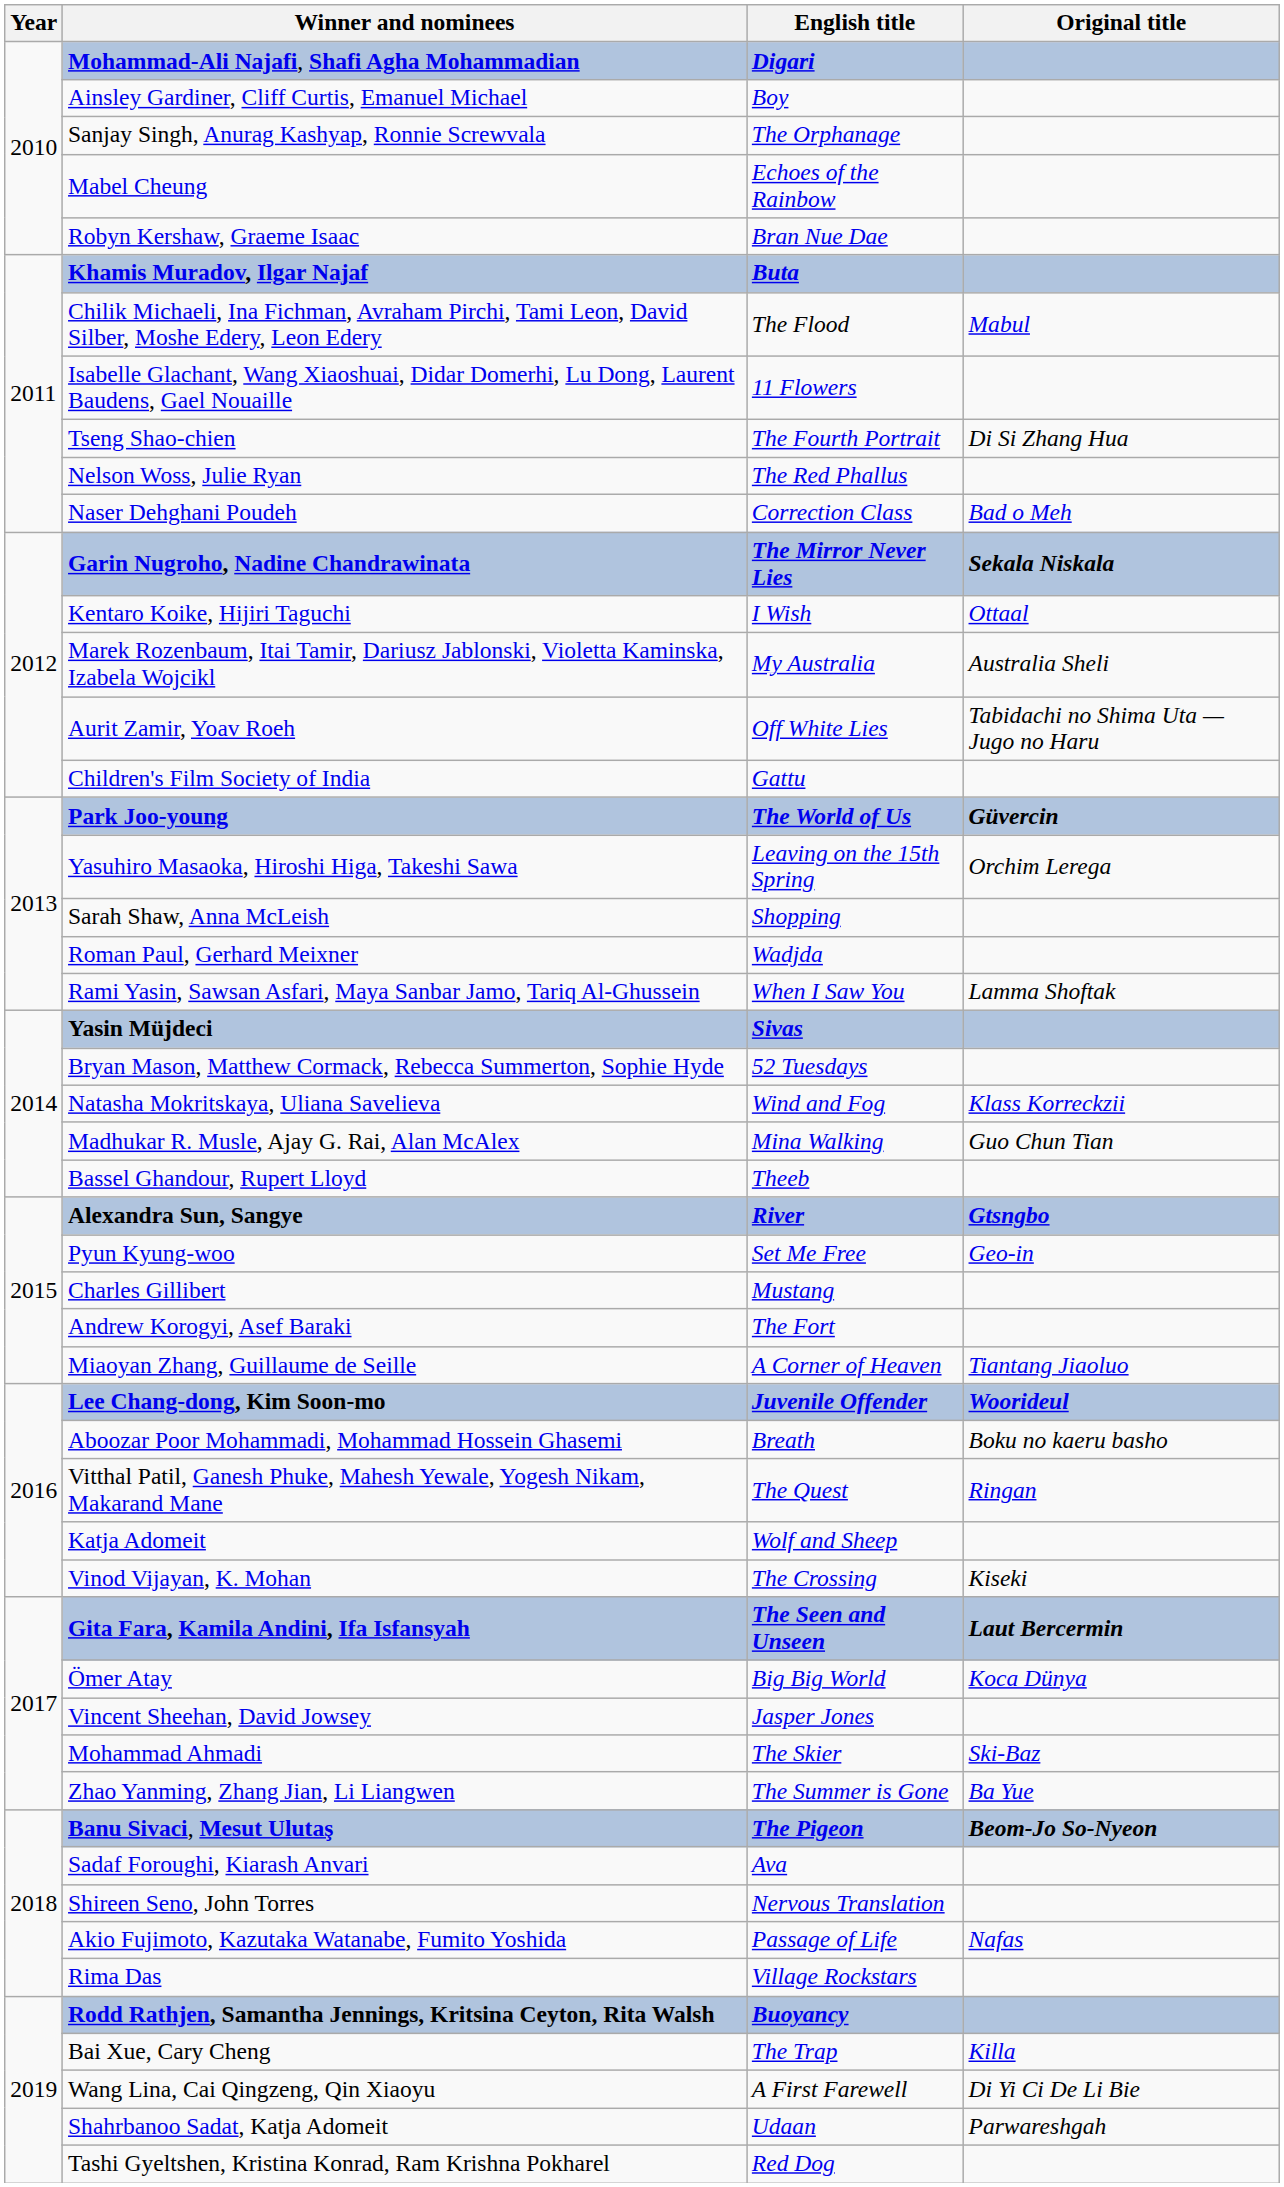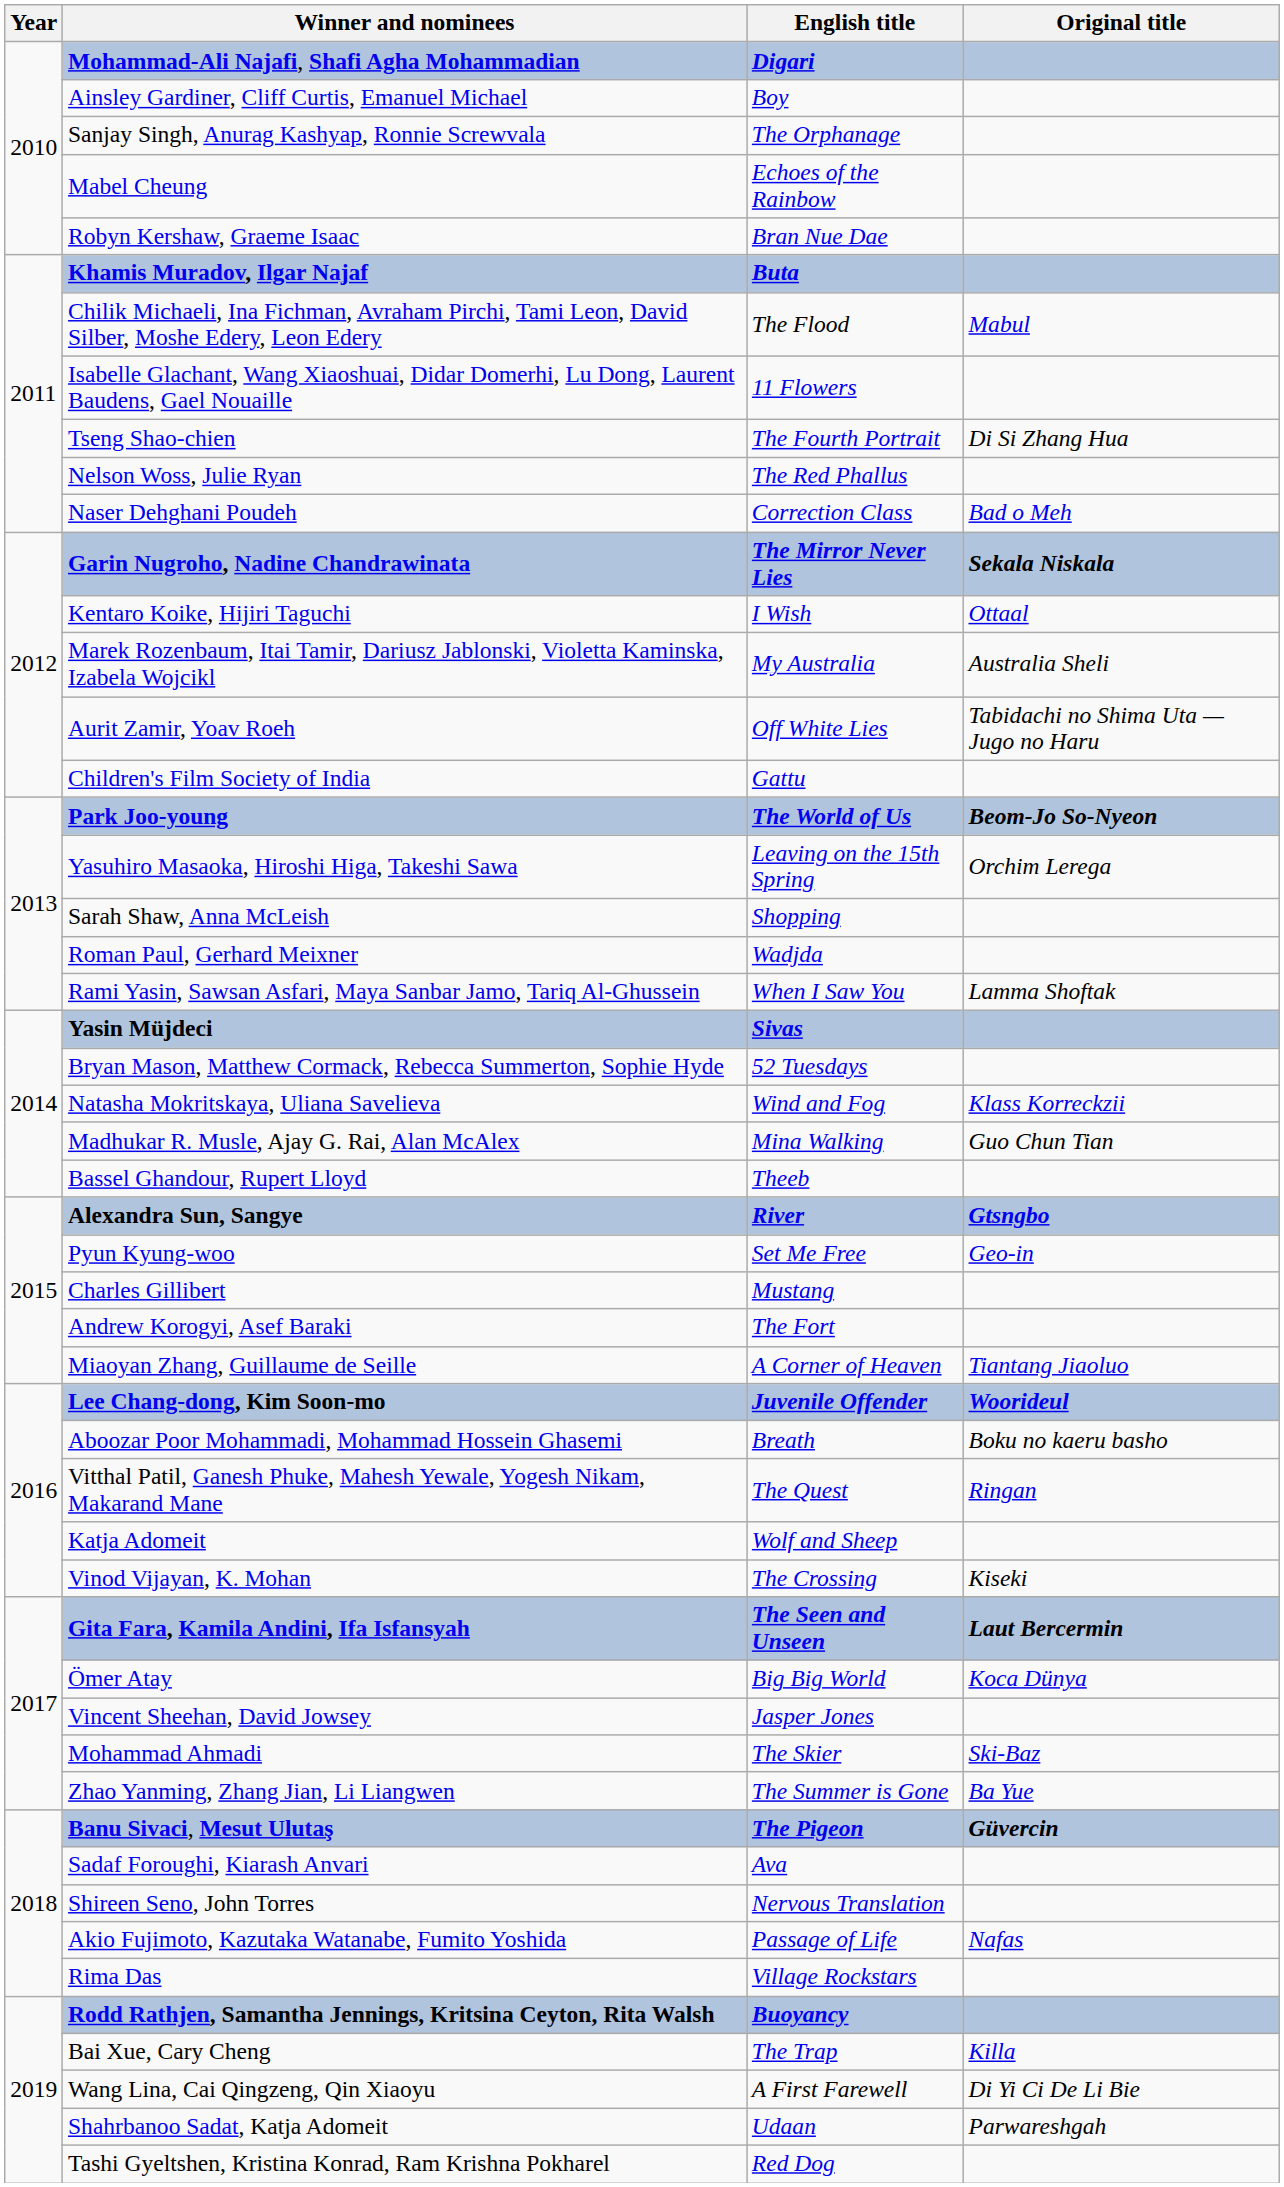Park Joo-young | Original title: Güvercin -> Beom-Jo So-Nyeon
Banu Sivaci, Mesut Ulutaş | Original title: Beom-Jo So-Nyeon -> Güvercin
